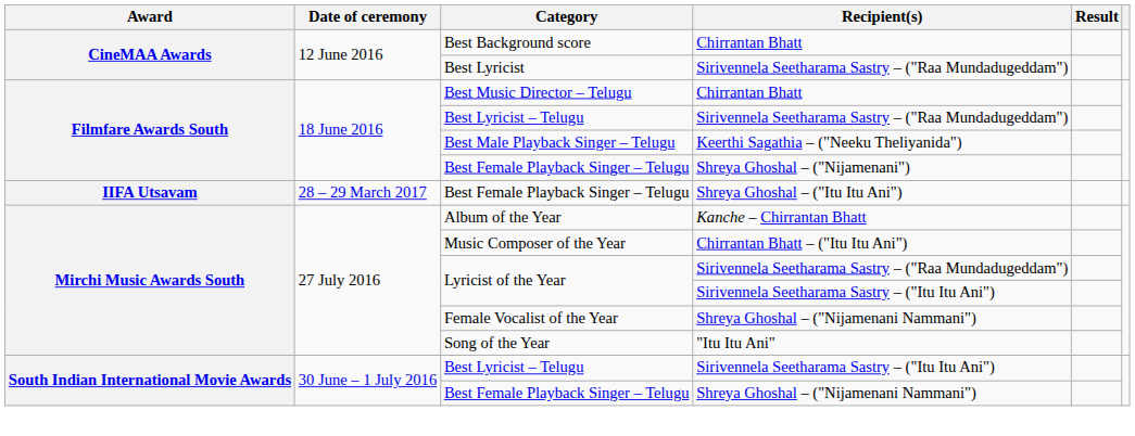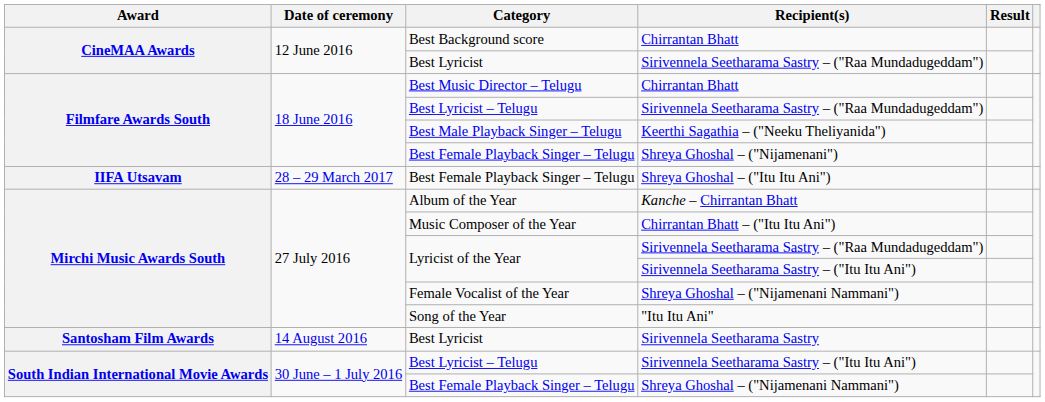+ row: Santosham Film Awards | 14 August 2016 | Best Lyricist | Sirivennela Seetharama Sastry
